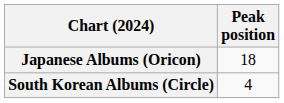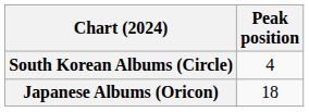rows swapped: Japanese Albums (Oricon) <-> South Korean Albums (Circle)
